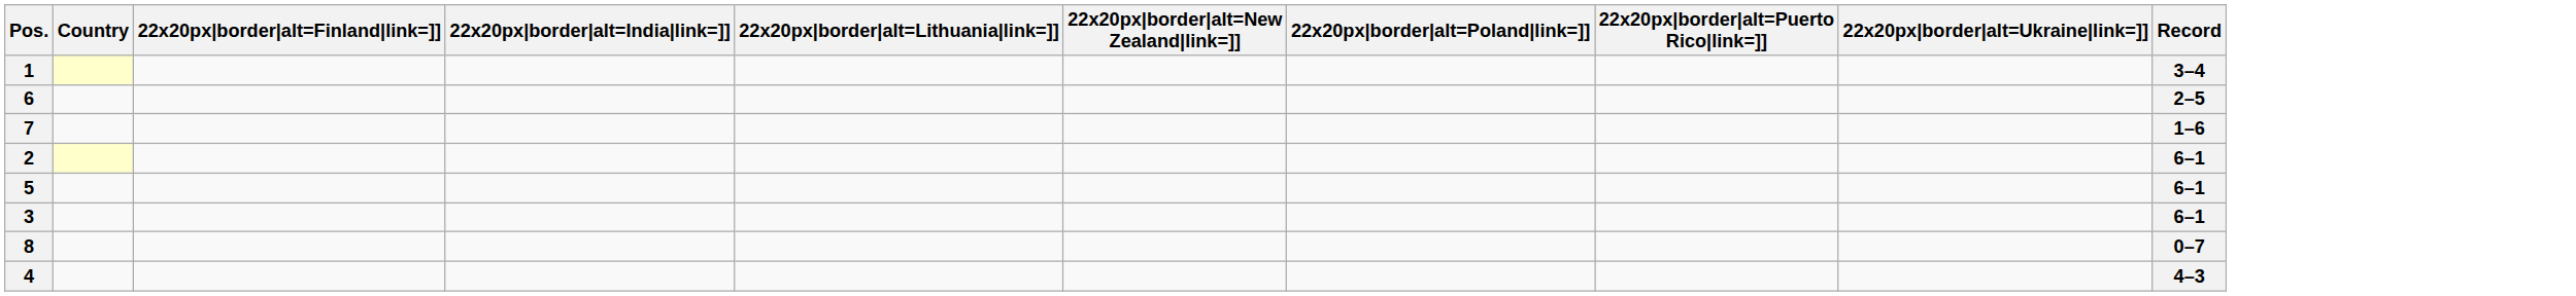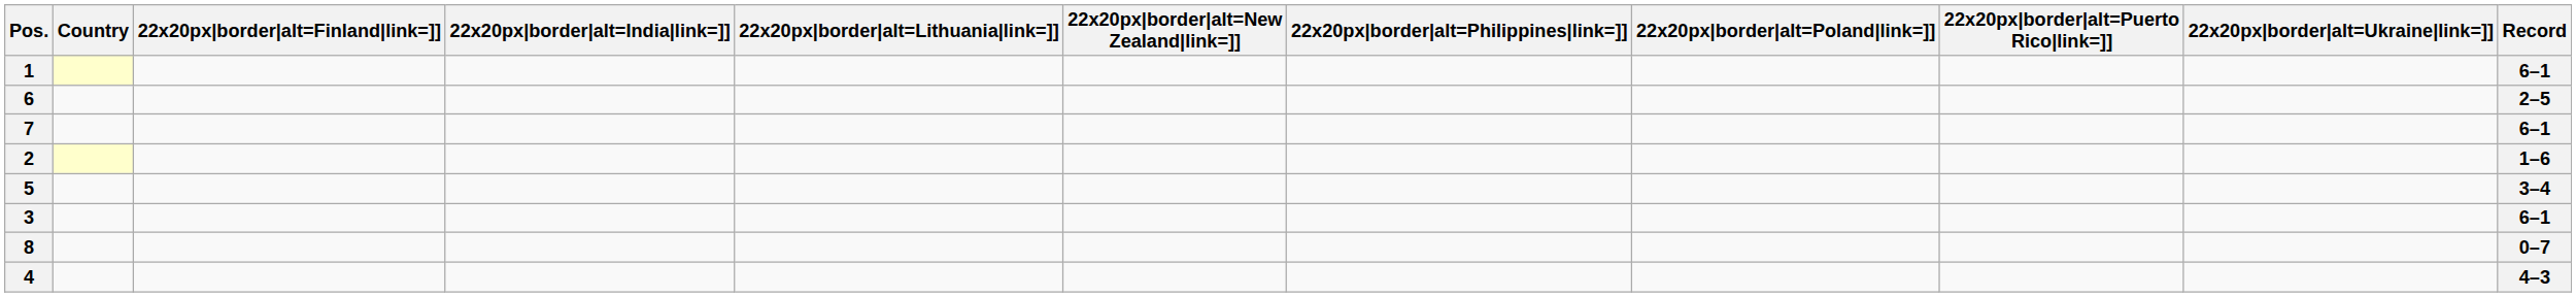+ column: 22x20px|border|alt=Philippines|link=]]
1 | Record: 3–4 -> 6–1
7 | Record: 1–6 -> 6–1
2 | Record: 6–1 -> 1–6
5 | Record: 6–1 -> 3–4
